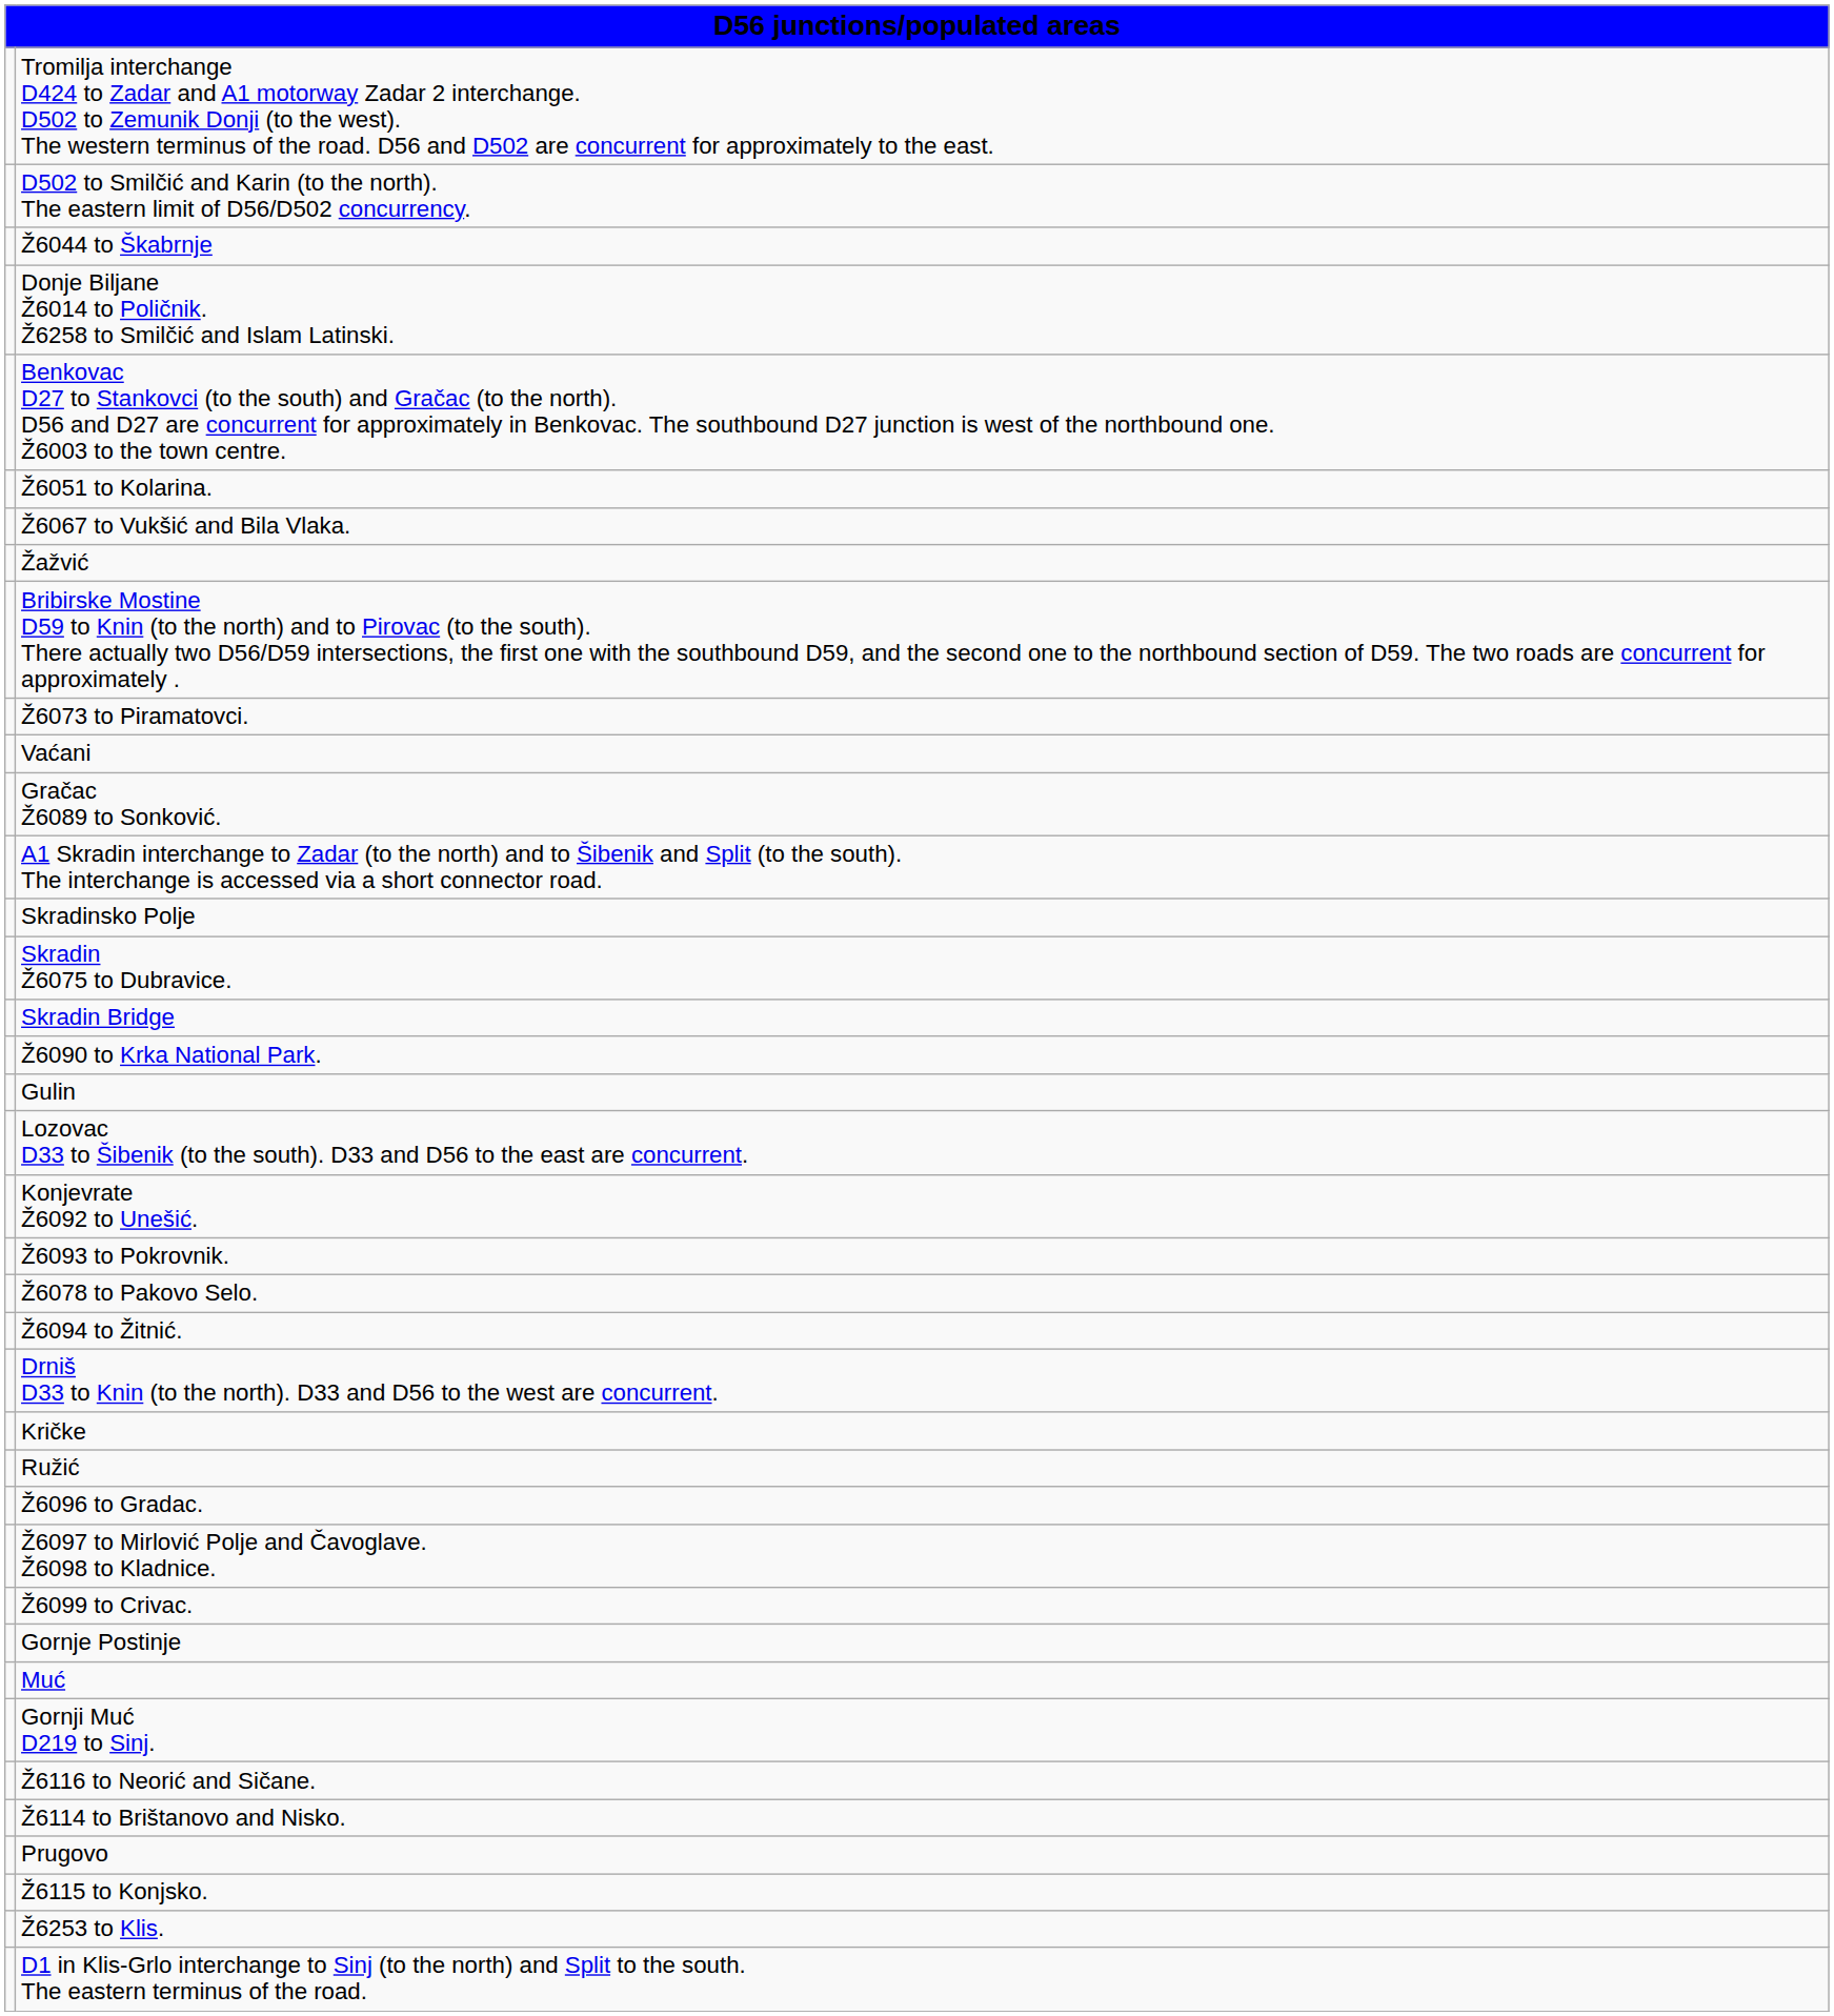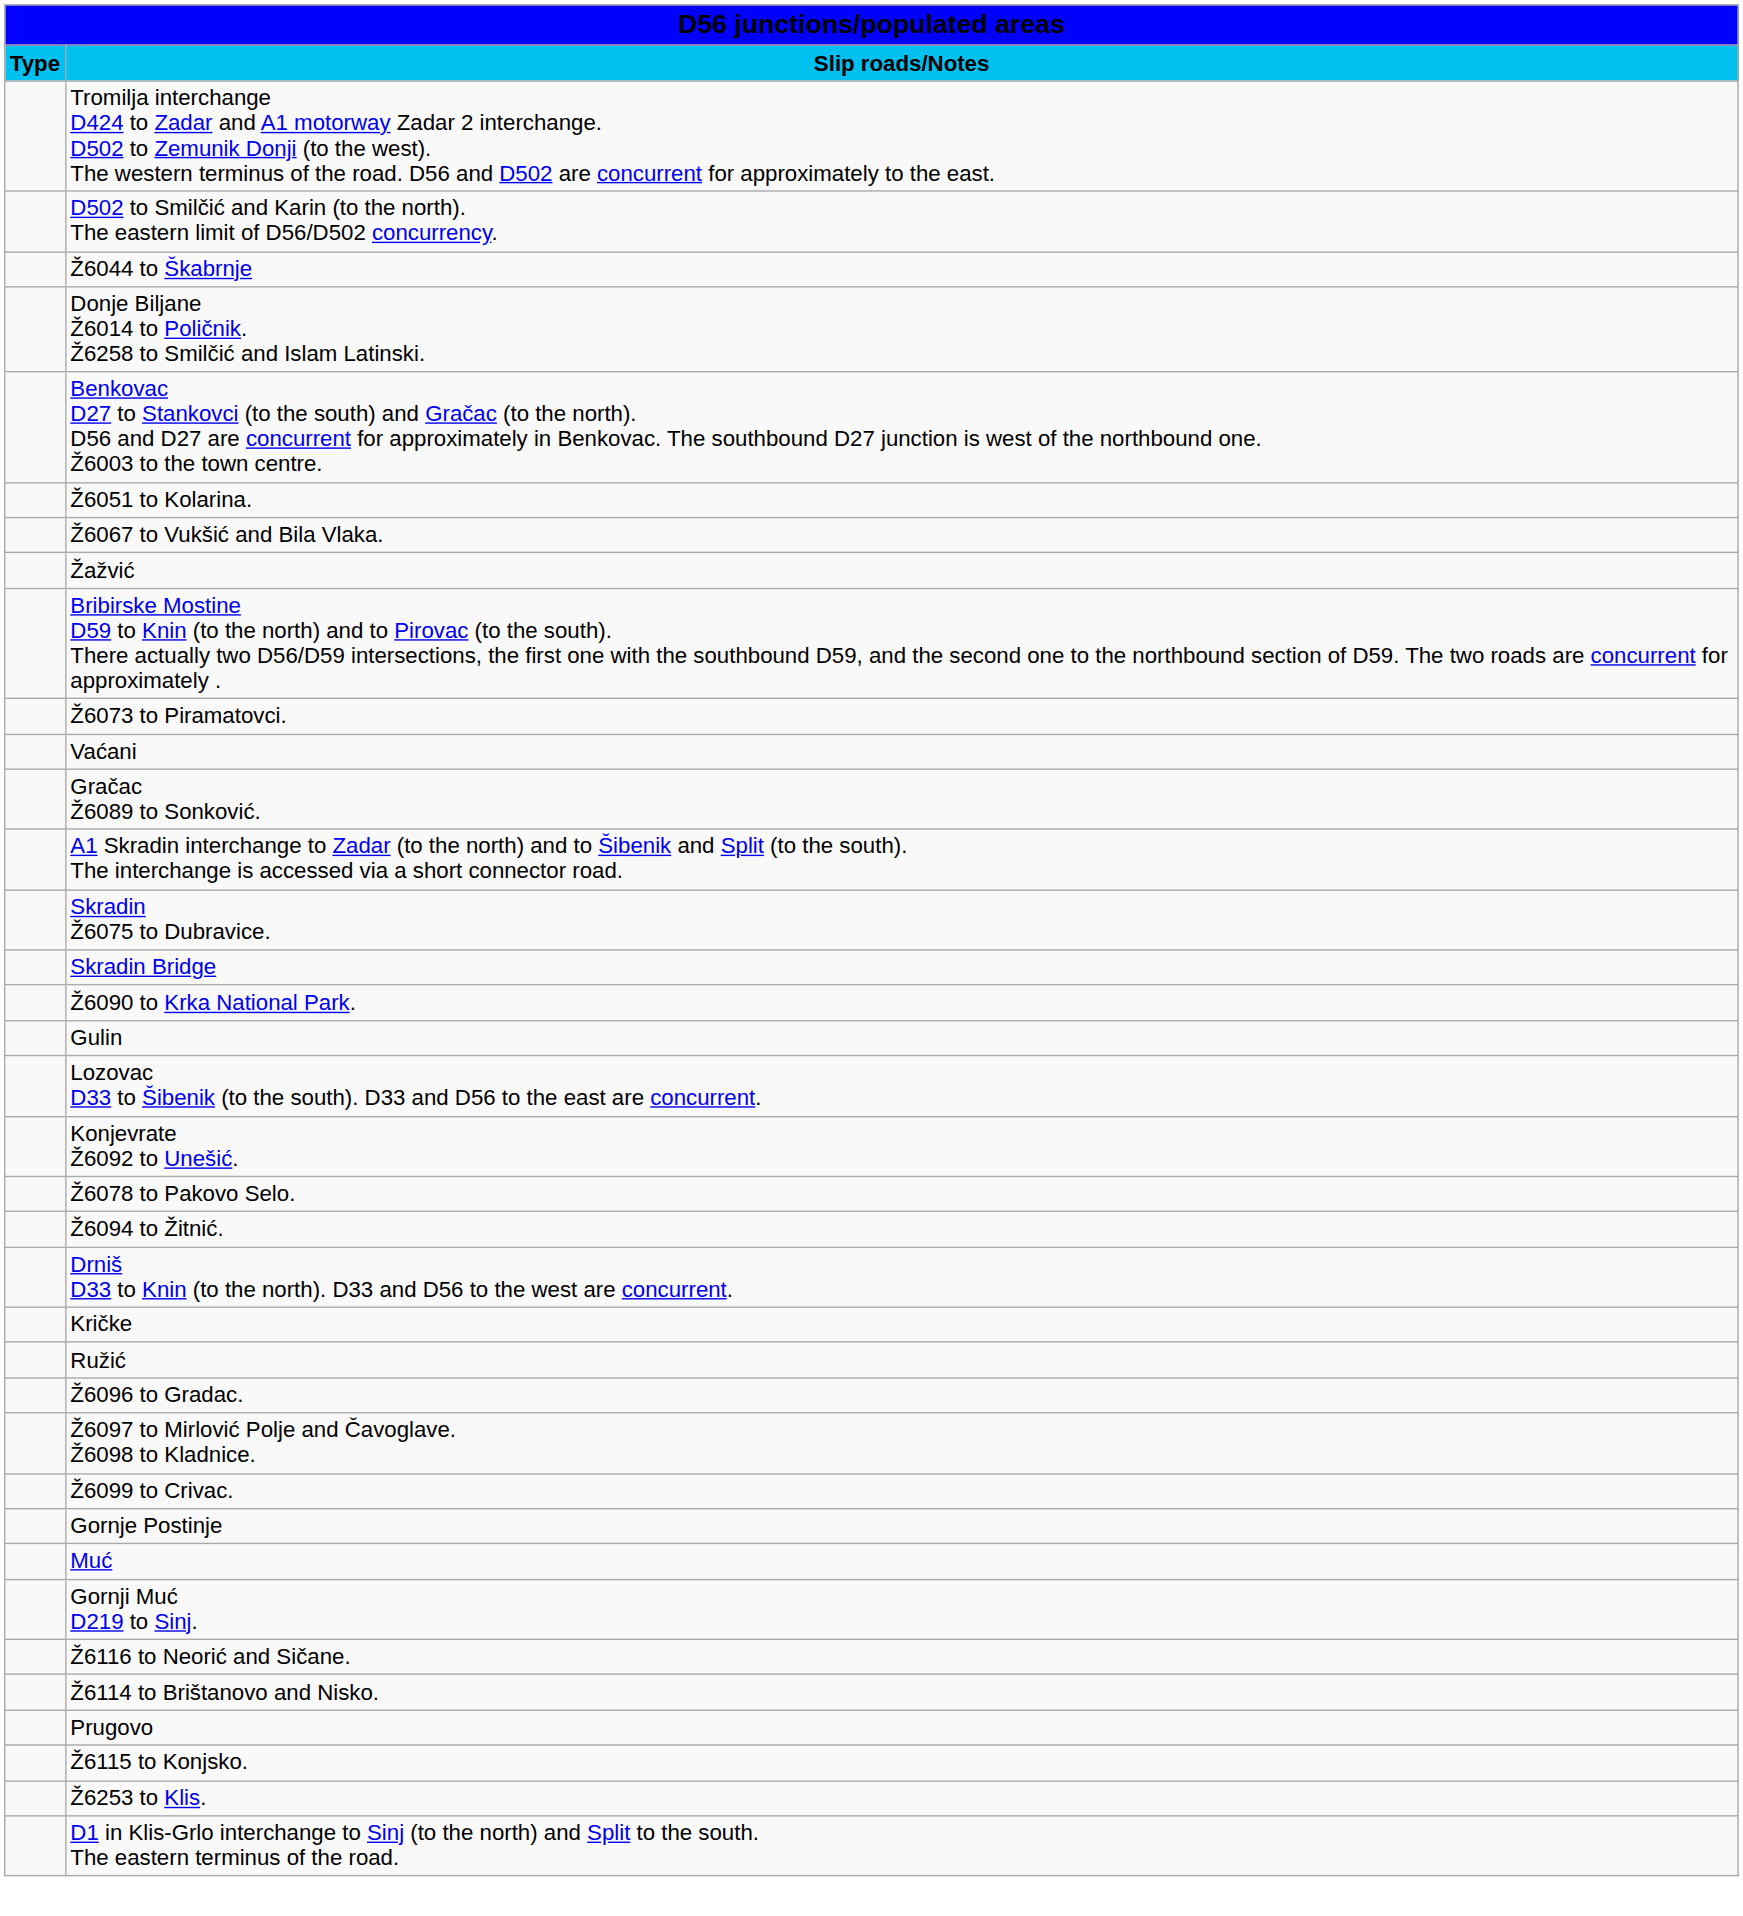+ row: Type | Slip roads/Notes
- row: Skradinsko Polje
- row: Ž6093 to Pokrovnik.
